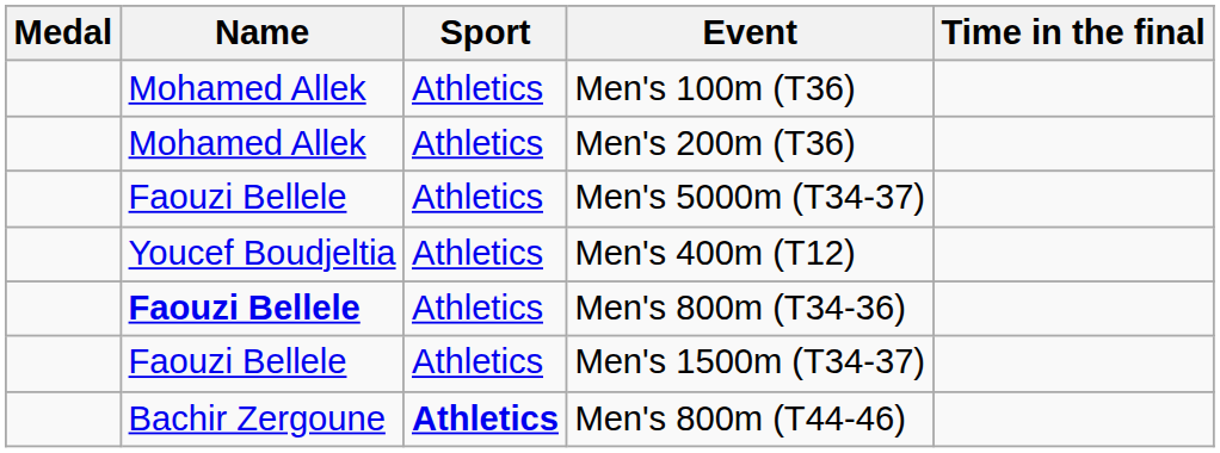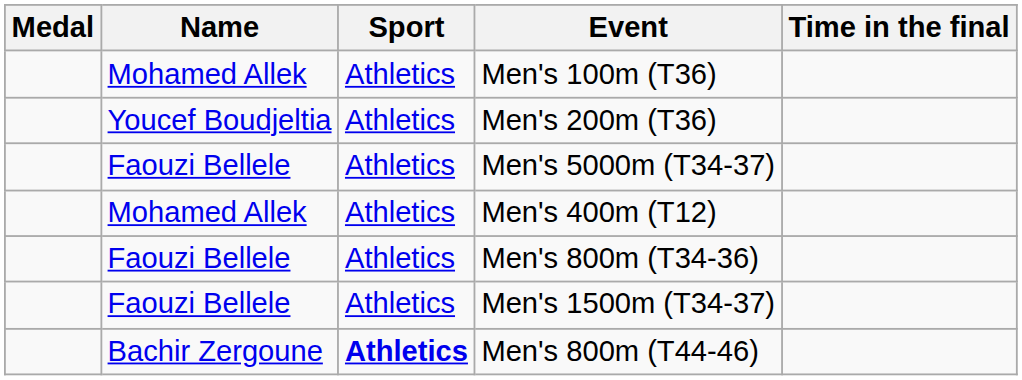Men's 200m (T36) | Name: Mohamed Allek -> Youcef Boudjeltia
Men's 400m (T12) | Name: Youcef Boudjeltia -> Mohamed Allek
Men's 800m (T34-36) | Name: bold -> normal
